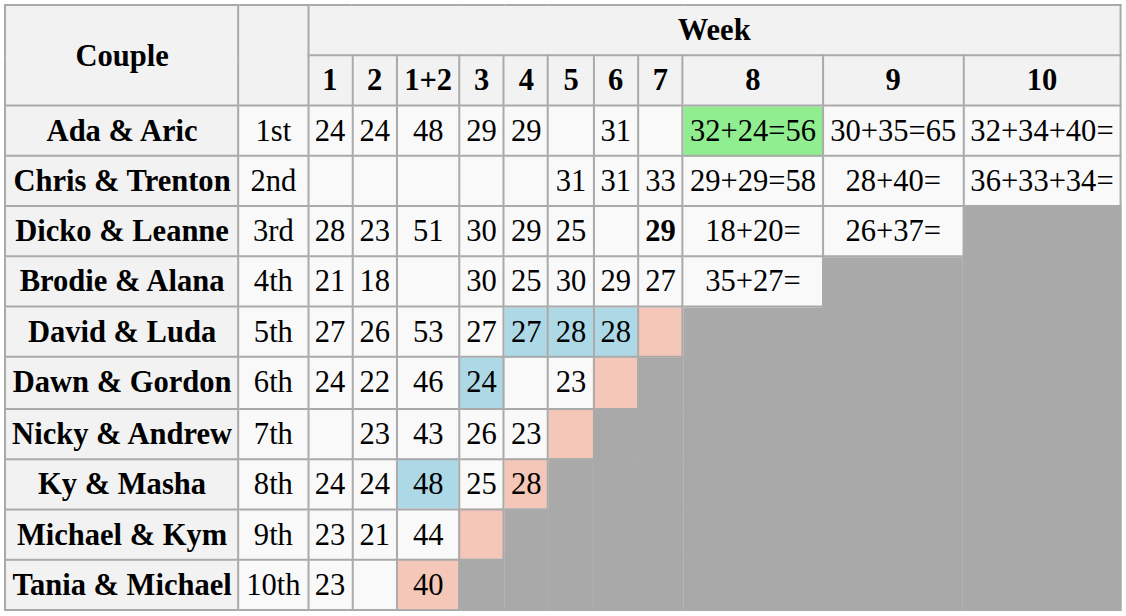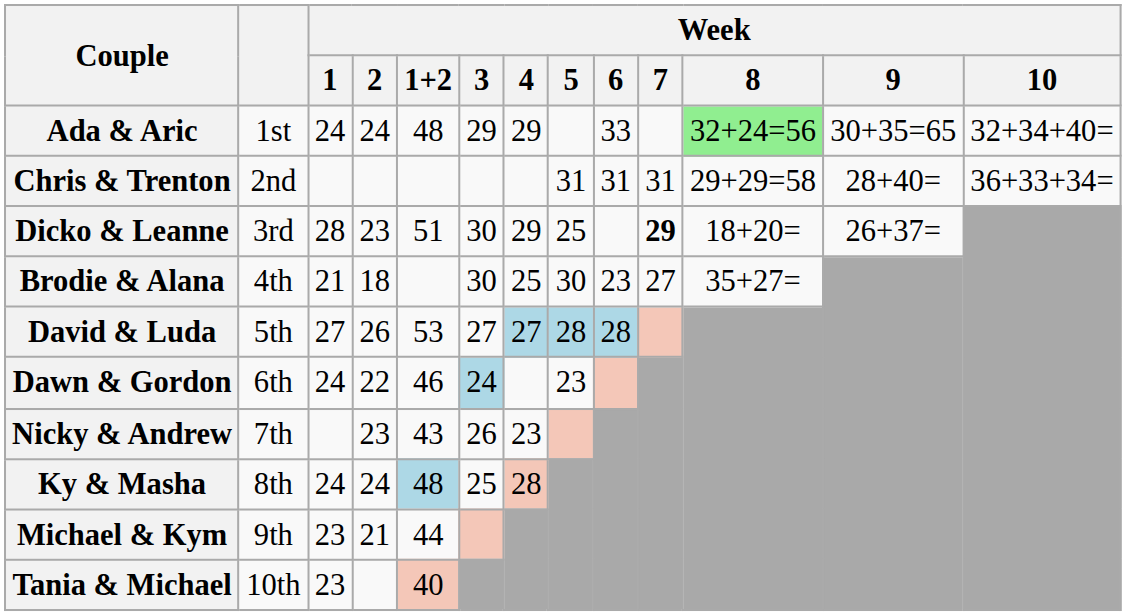Ada & Aric | Week / 6: 31 -> 33
Chris & Trenton | Week / 7: 33 -> 31
Brodie & Alana | Week / 6: 29 -> 23
